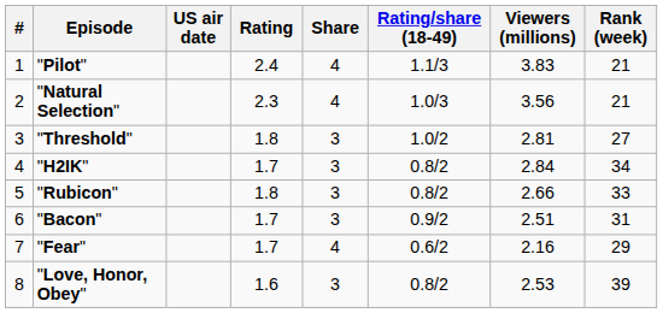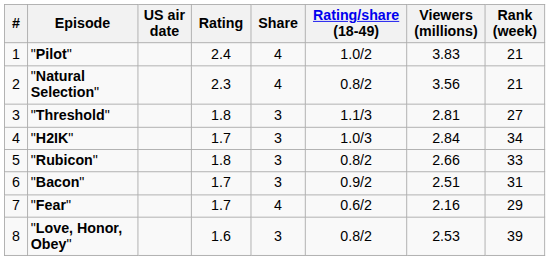"Pilot" | Rating/share (18-49): 1.1/3 -> 1.0/2
"Natural Selection" | Rating/share (18-49): 1.0/3 -> 0.8/2
"Threshold" | Rating/share (18-49): 1.0/2 -> 1.1/3
"H2IK" | Rating/share (18-49): 0.8/2 -> 1.0/3
